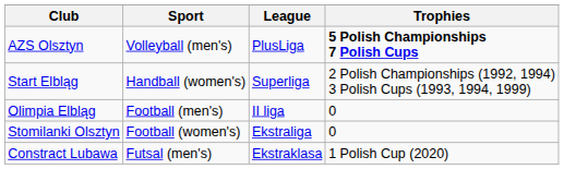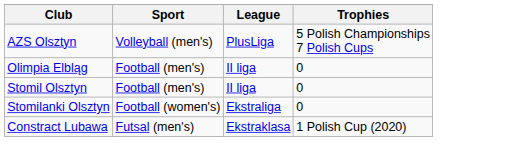AZS Olsztyn | Trophies: bold -> normal
- row: Start Elbląg | Handball (women's) | Superliga | 2 Polish Championships (1992, 1994) 3 Polish Cups (1993, 1994, 1999)
+ row: Stomil Olsztyn | Football (men's) | II liga | 0
